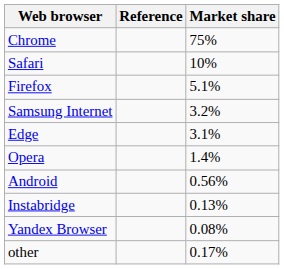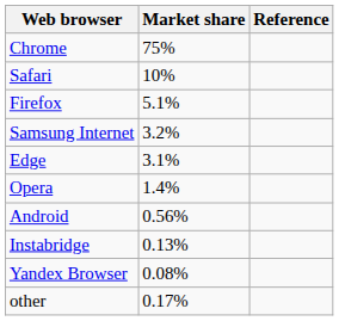columns swapped: Market share <-> Reference
